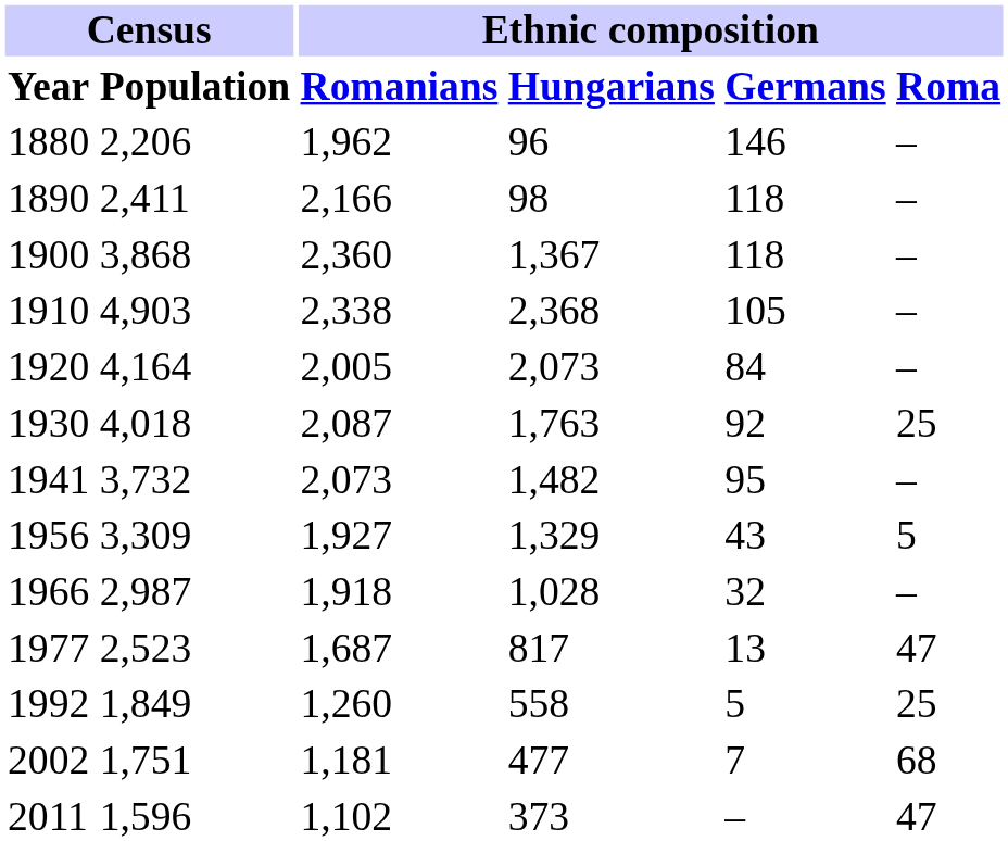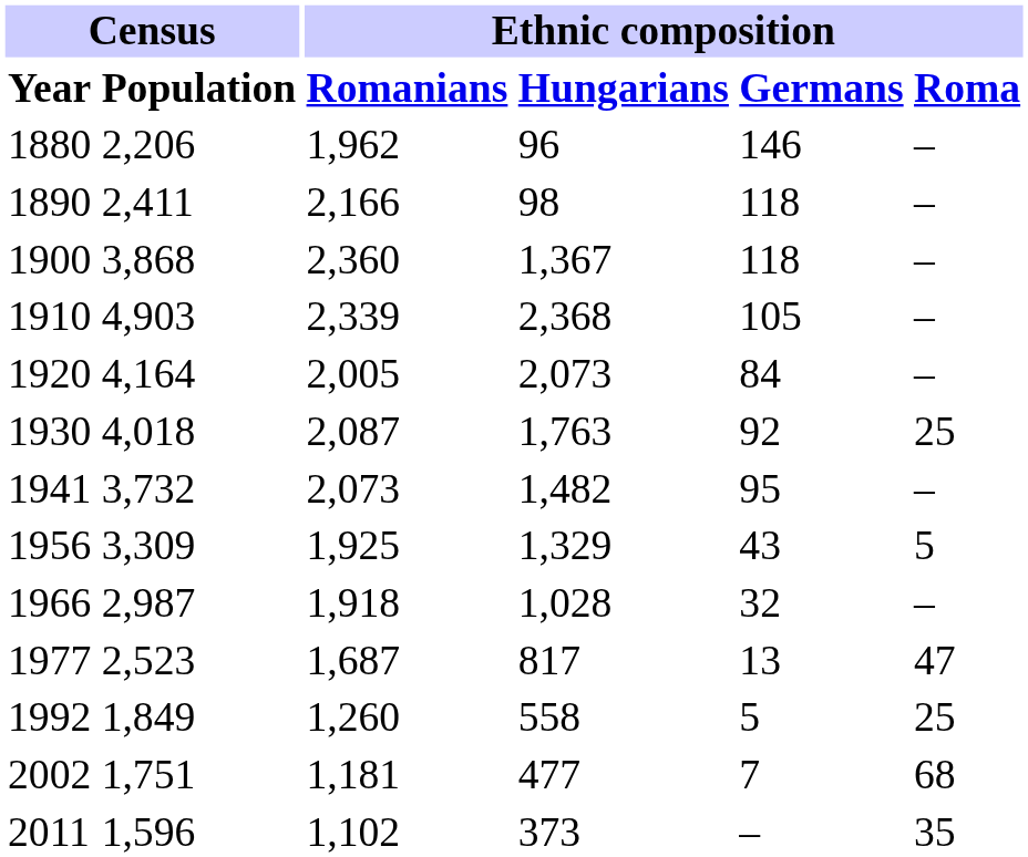1910 | Ethnic composition / Romanians: 2,338 -> 2,339
1956 | Ethnic composition / Romanians: 1,927 -> 1,925
2011 | Ethnic composition / Roma: 47 -> 35
